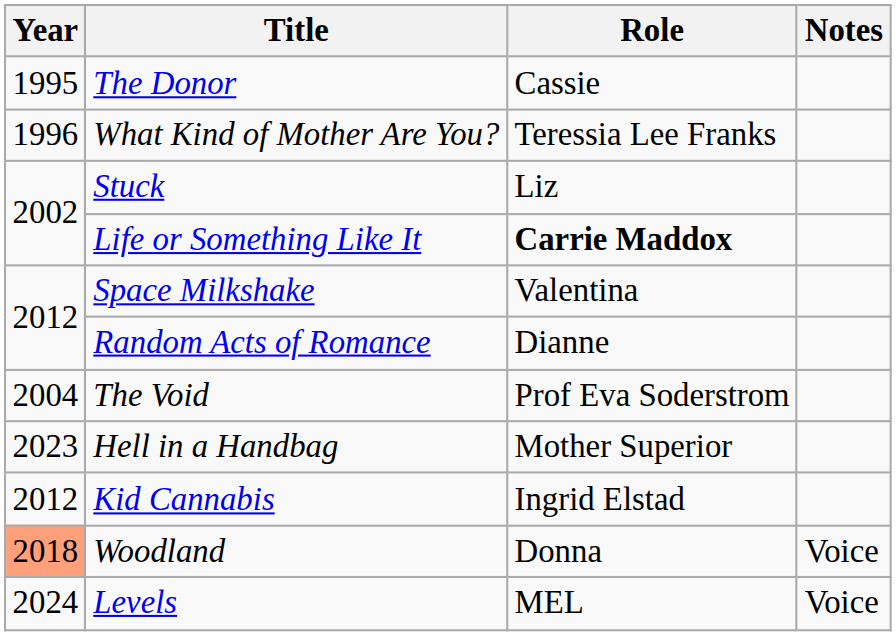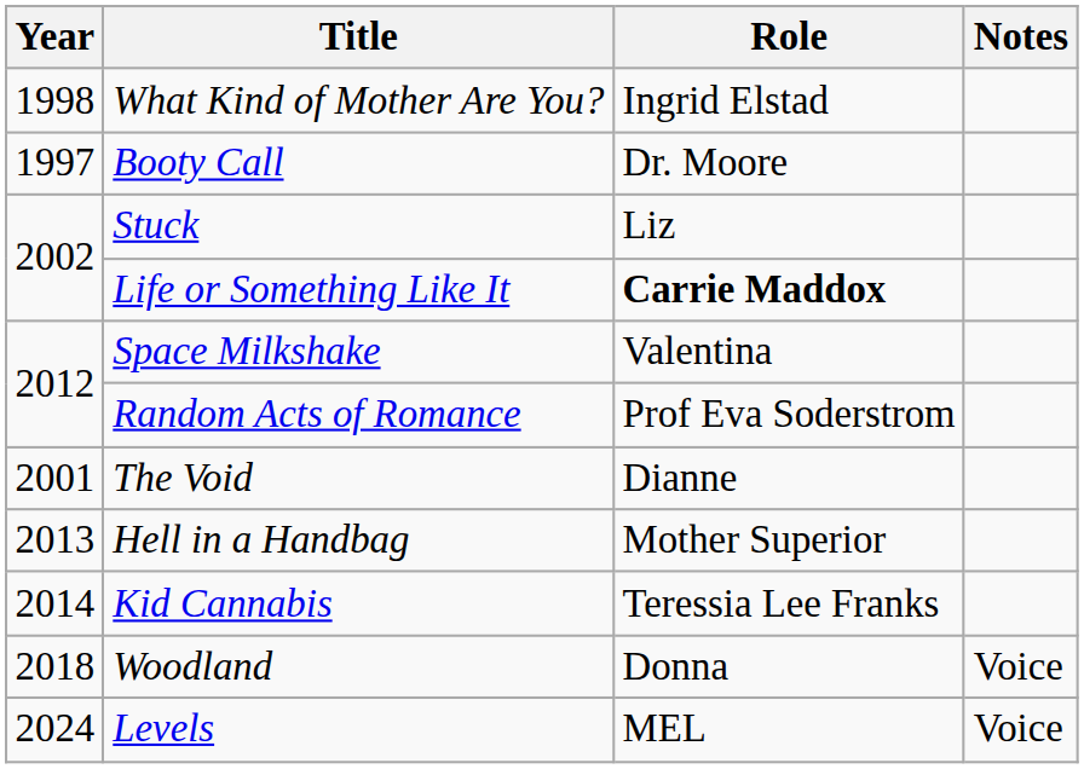- row: 1995 | The Donor | Cassie
What Kind of Mother Are You? | Year: 1996 -> 1998
What Kind of Mother Are You? | Role: Teressia Lee Franks -> Ingrid Elstad
+ row: 1997 | Booty Call | Dr. Moore
Random Acts of Romance | Role: Dianne -> Prof Eva Soderstrom
The Void | Year: 2004 -> 2001
The Void | Role: Prof Eva Soderstrom -> Dianne
Hell in a Handbag | Year: 2023 -> 2013
Kid Cannabis | Year: 2012 -> 2014
Kid Cannabis | Role: Ingrid Elstad -> Teressia Lee Franks
Woodland | Year: lightsalmon background -> no background
